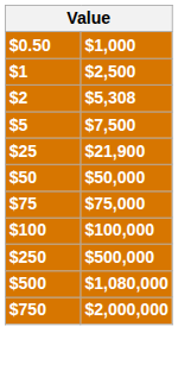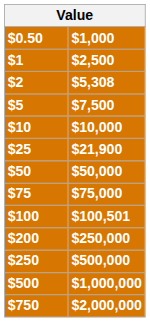+ row: $10 | $10,000
$100 | $1,000: $100,000 -> $100,501
+ row: $200 | $250,000
$500 | $1,000: $1,080,000 -> $1,000,000
